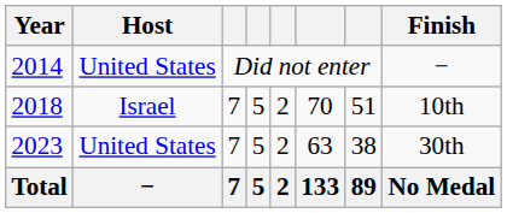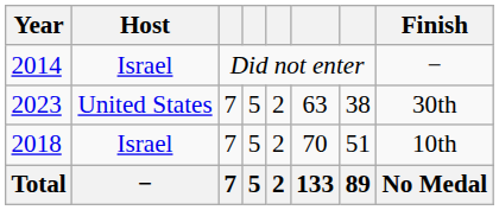2014 | Host: United States -> Israel
rows swapped: 2018 <-> 2023
